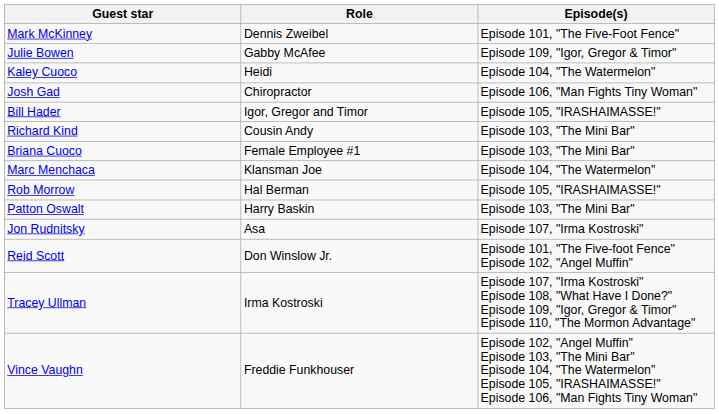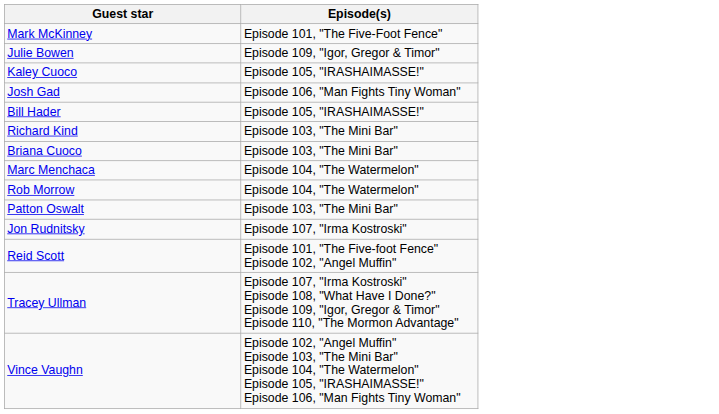- column: Role | Dennis Zweibel | Gabby McAfee | Heidi | Chiropractor | Igor, Gregor and Timor | Cousin Andy | Female Employee #1 | Klansman Joe | Hal Berman | Harry Baskin | Asa | Don Winslow Jr. | Irma Kostroski | Freddie Funkhouser
Kaley Cuoco | Episode(s): Episode 104, "The Watermelon" -> Episode 105, "IRASHAIMASSE!"
Rob Morrow | Episode(s): Episode 105, "IRASHAIMASSE!" -> Episode 104, "The Watermelon"
